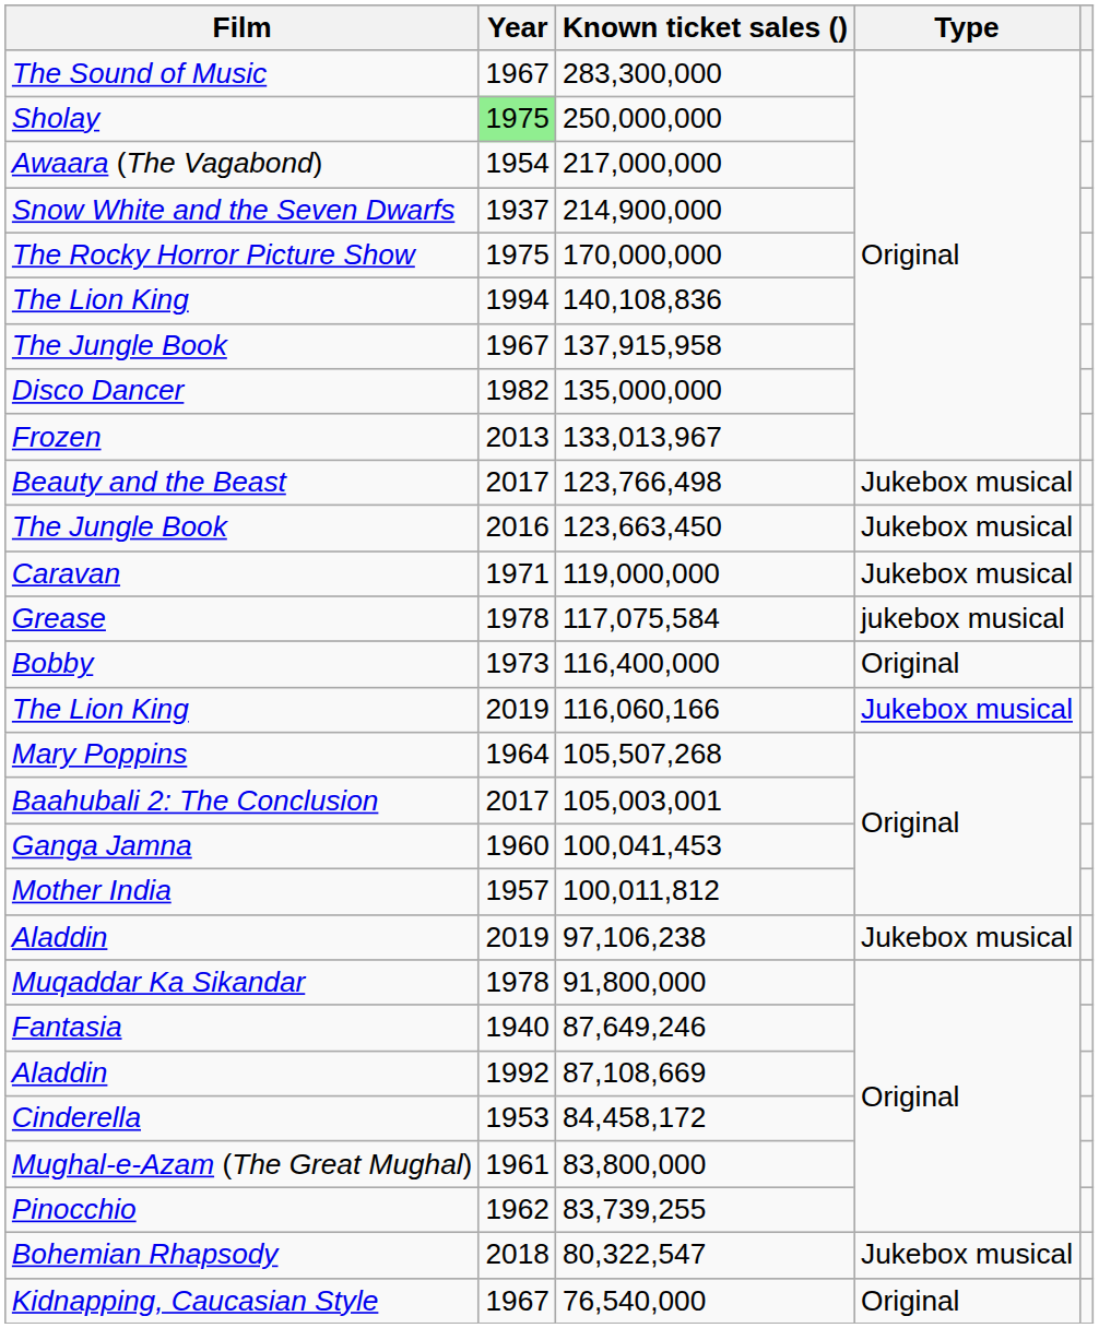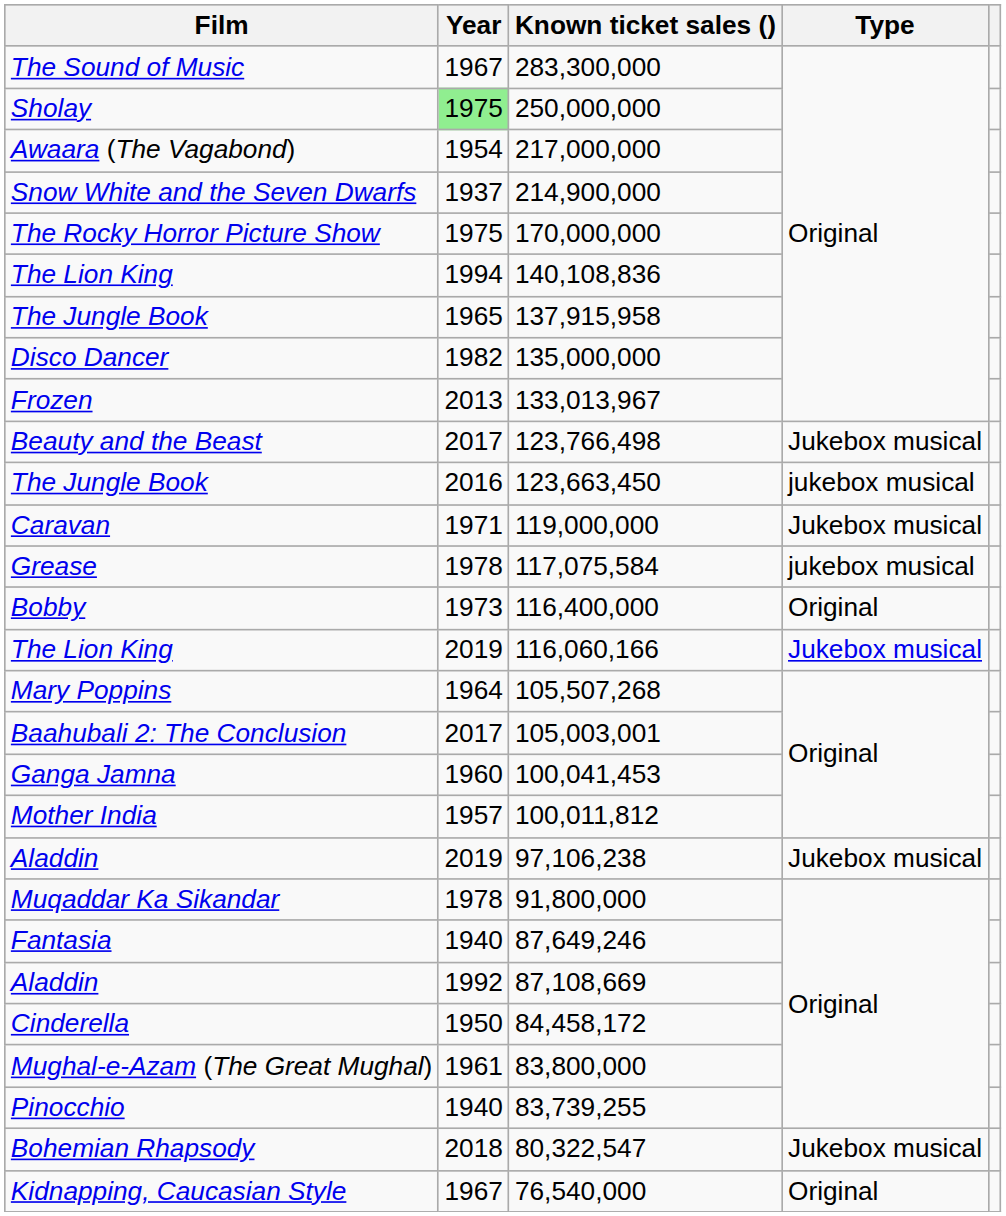137,915,958 | Year: 1967 -> 1965
123,663,450 | Type: Jukebox musical -> jukebox musical
84,458,172 | Year: 1953 -> 1950
83,739,255 | Year: 1962 -> 1940
